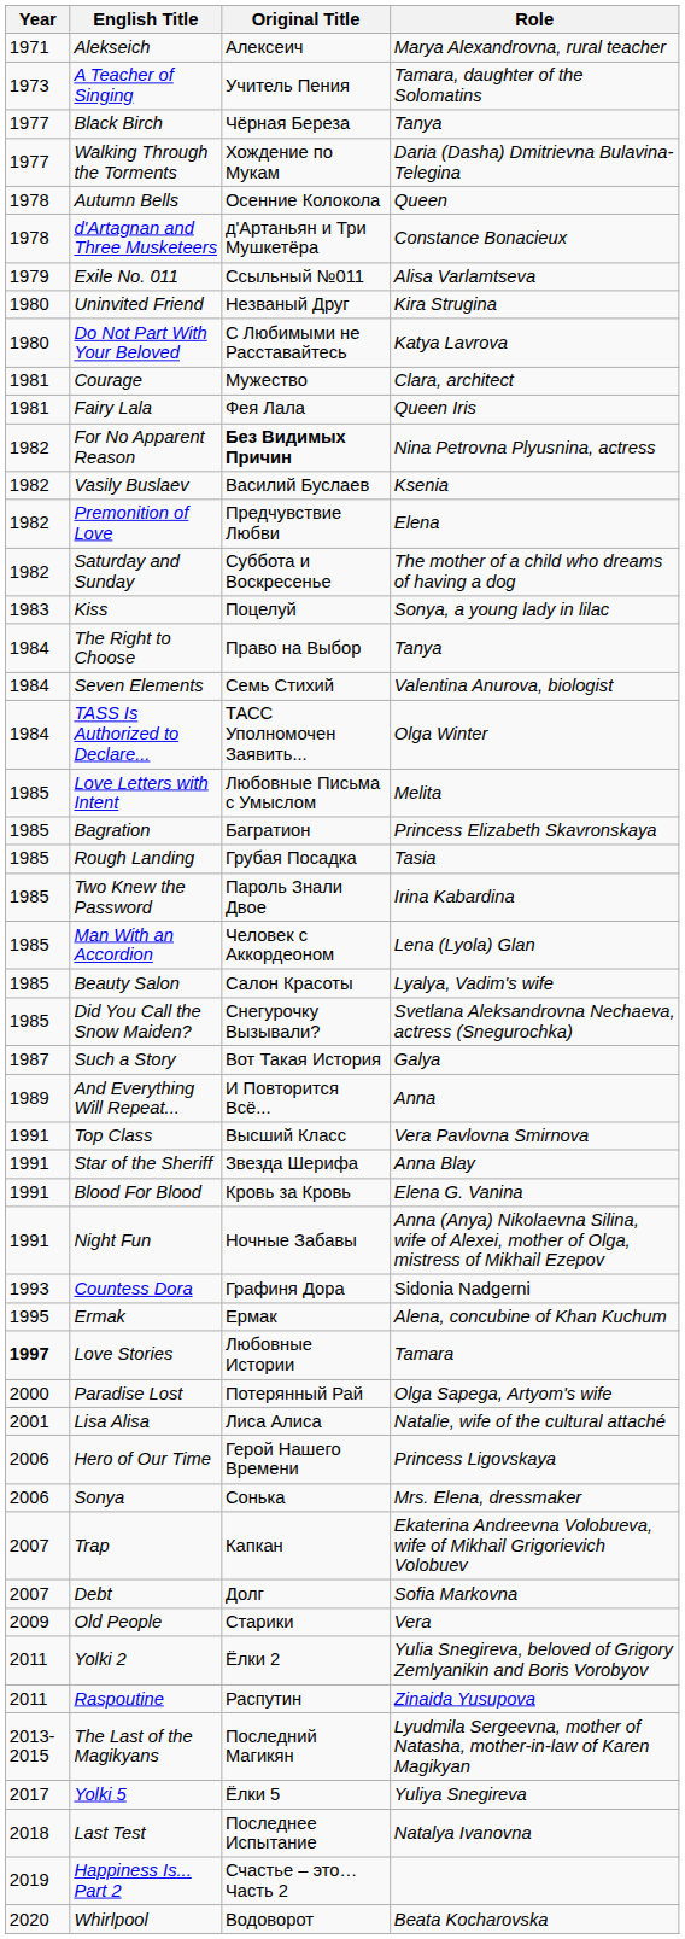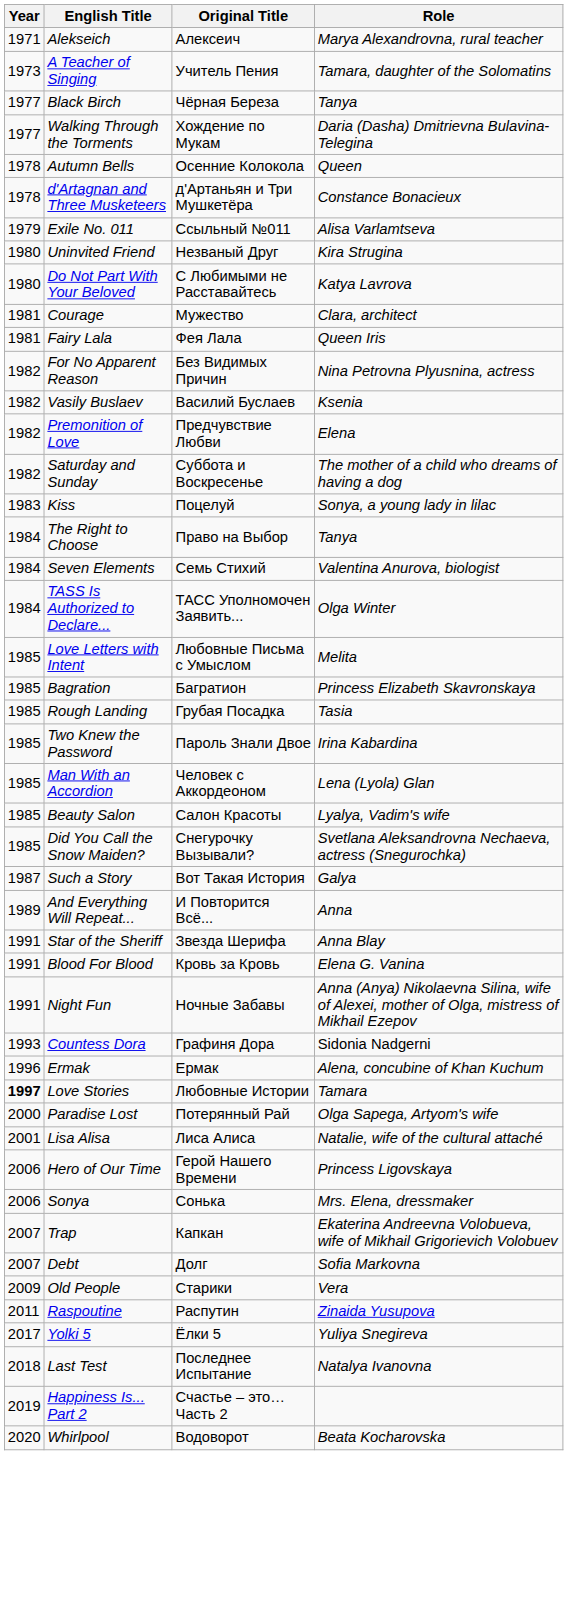For No Apparent Reason | Original Title: bold -> normal
- row: 1991 | Top Class | Высший Класс | Vera Pavlovna Smirnova
Ermak | Year: 1995 -> 1996
- row: 2011 | Yolki 2 | Ёлки 2 | Yulia Snegireva, beloved of Grigory Zemlyanikin and Boris Vorobyov
- row: 2013-2015 | The Last of the Magikyans | Последний Магикян | Lyudmila Sergeevna, mother of Natasha, mother-in-law of Karen Magikyan
